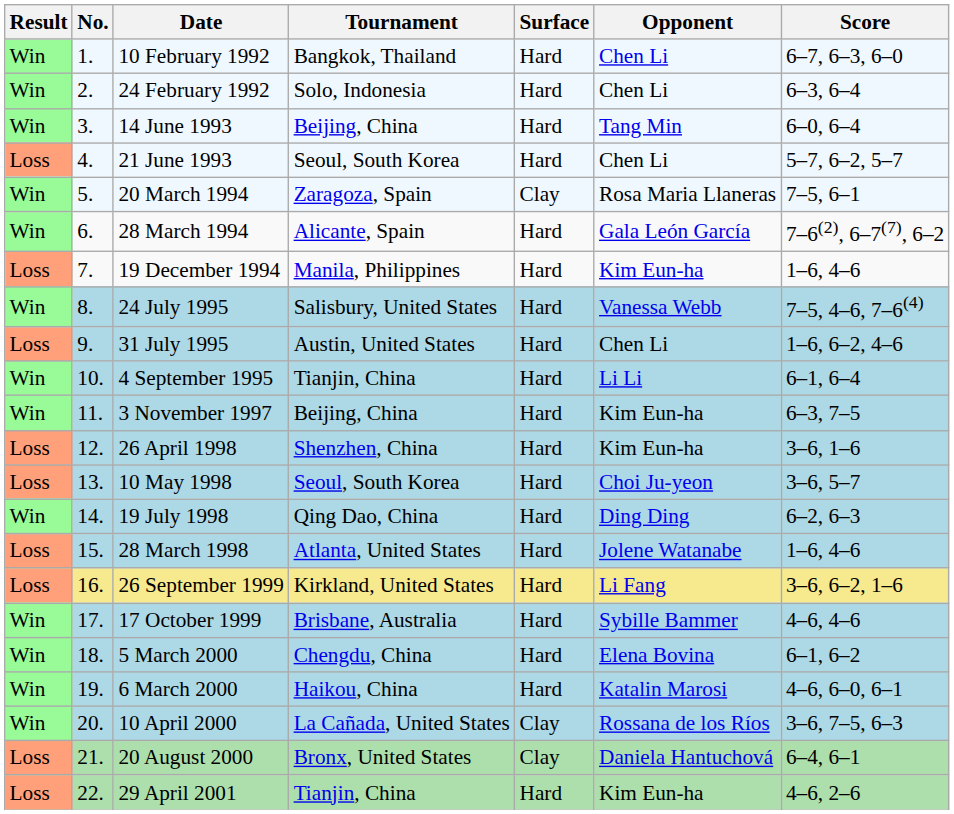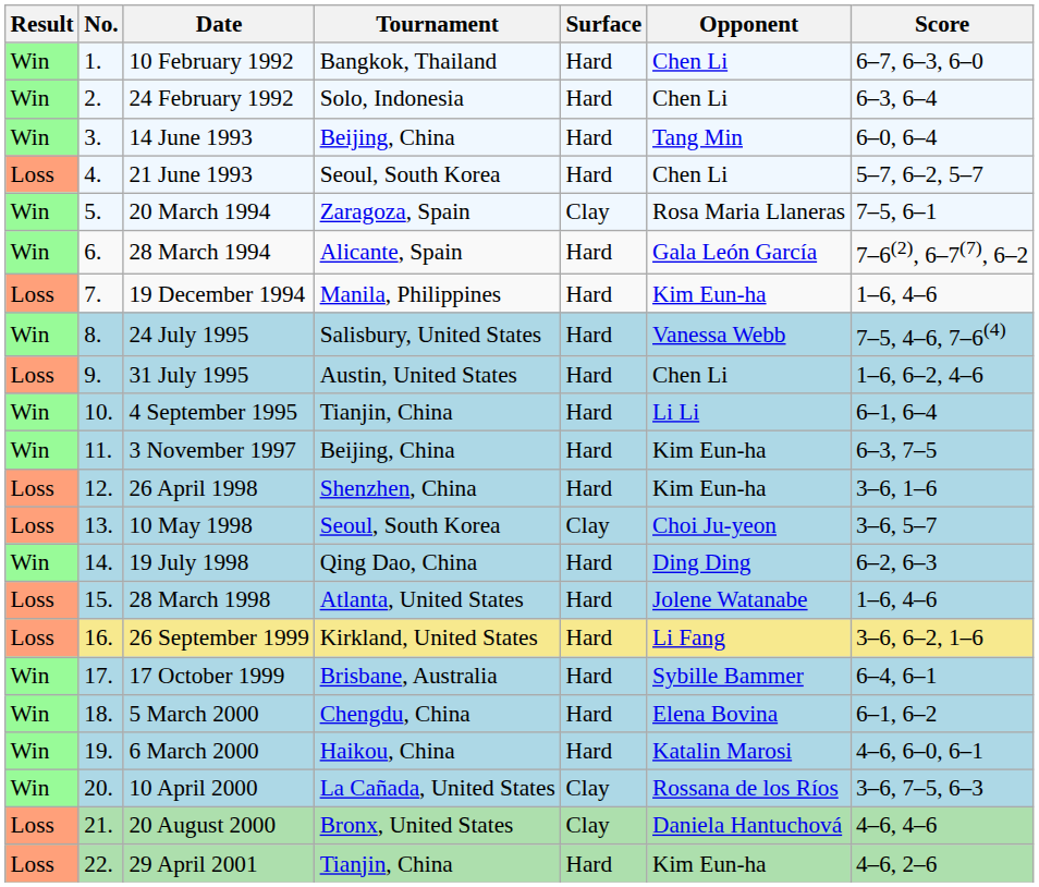10 May 1998 | Surface: Hard -> Clay
17 October 1999 | Score: 4–6, 4–6 -> 6–4, 6–1
20 August 2000 | Score: 6–4, 6–1 -> 4–6, 4–6
